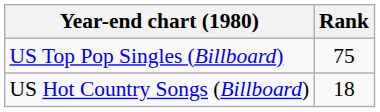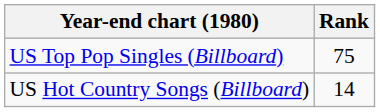US Hot Country Songs (Billboard) | Rank: 18 -> 14
